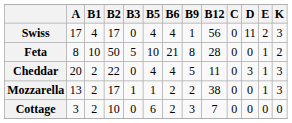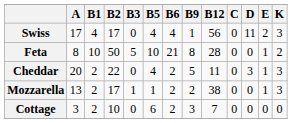Cheddar | B6: 4 -> 2
